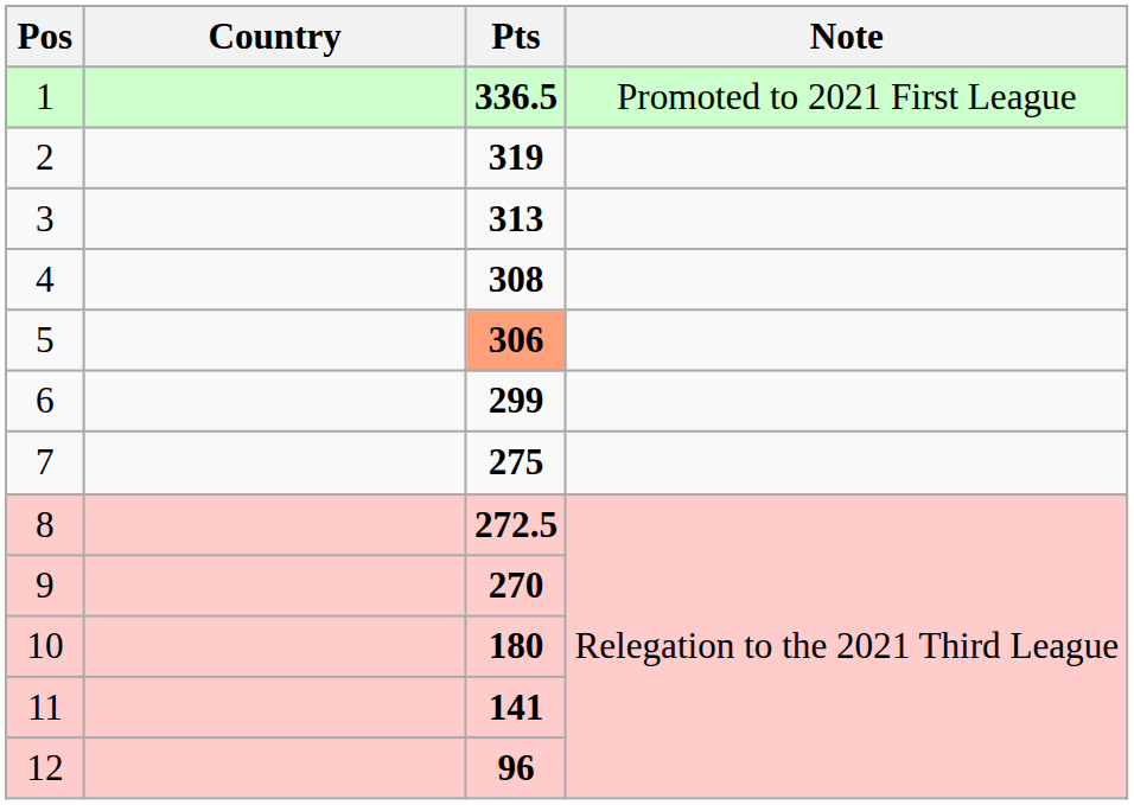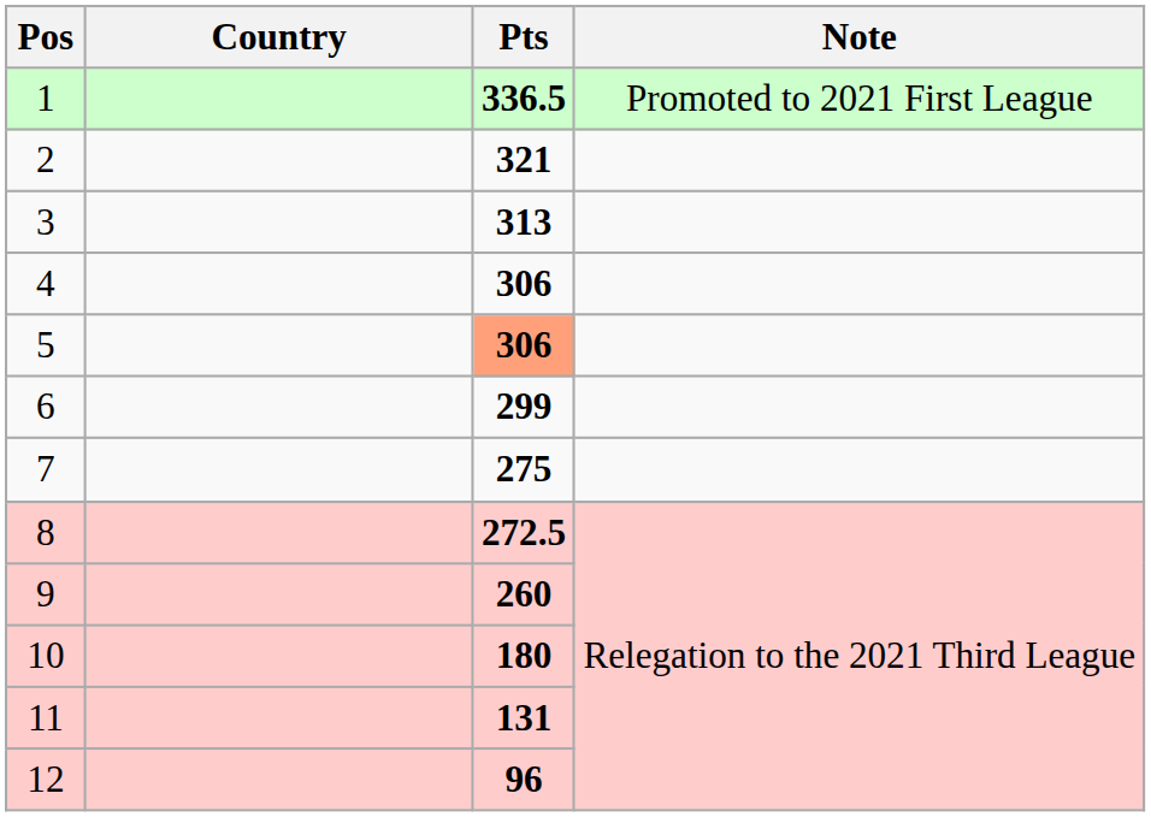2 | Pts: 319 -> 321
4 | Pts: 308 -> 306
9 | Pts: 270 -> 260
11 | Pts: 141 -> 131
